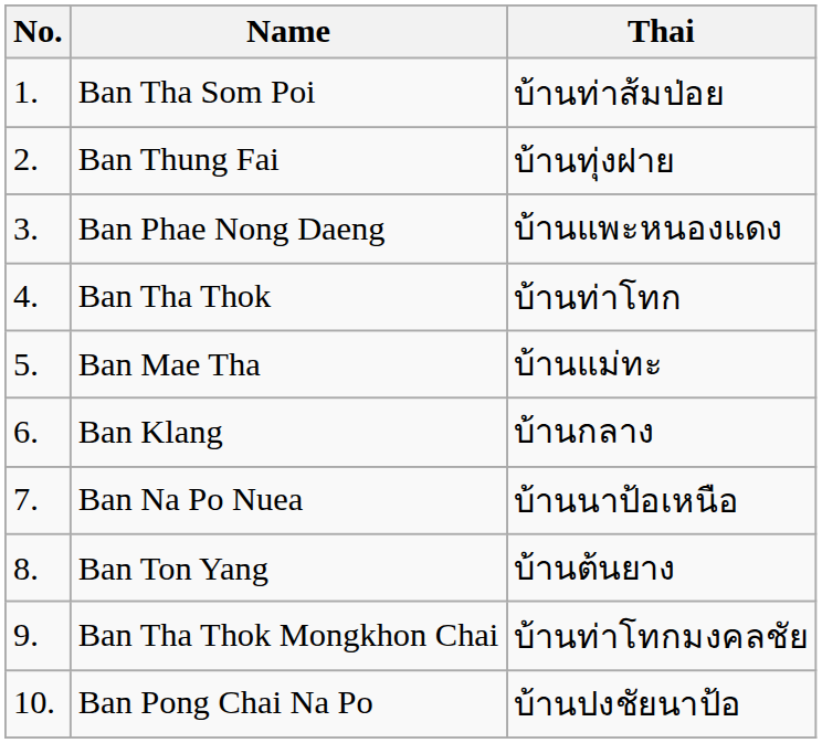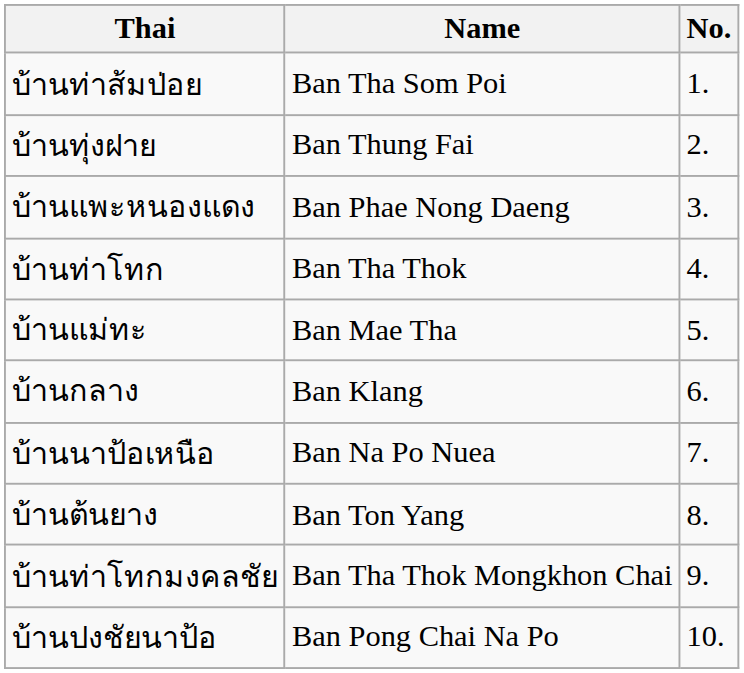columns swapped: No. <-> Thai
